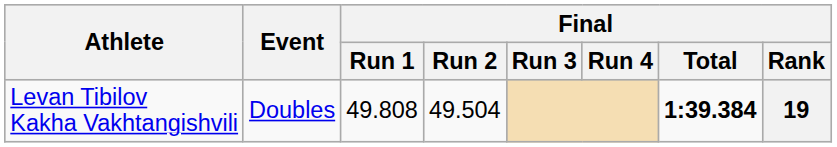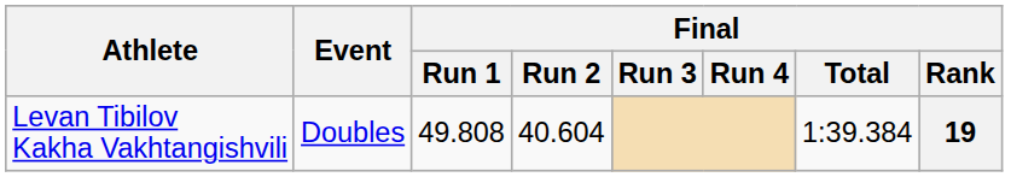Levan Tibilov Kakha Vakhtangishvili | Final / Run 2: 49.504 -> 40.604
Levan Tibilov Kakha Vakhtangishvili | Final / Total: bold -> normal
